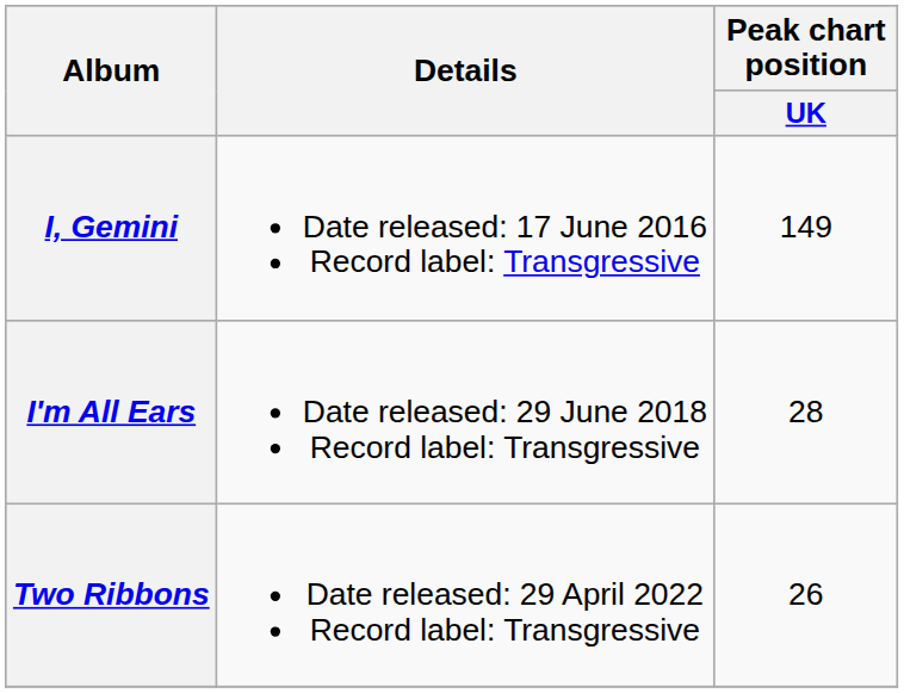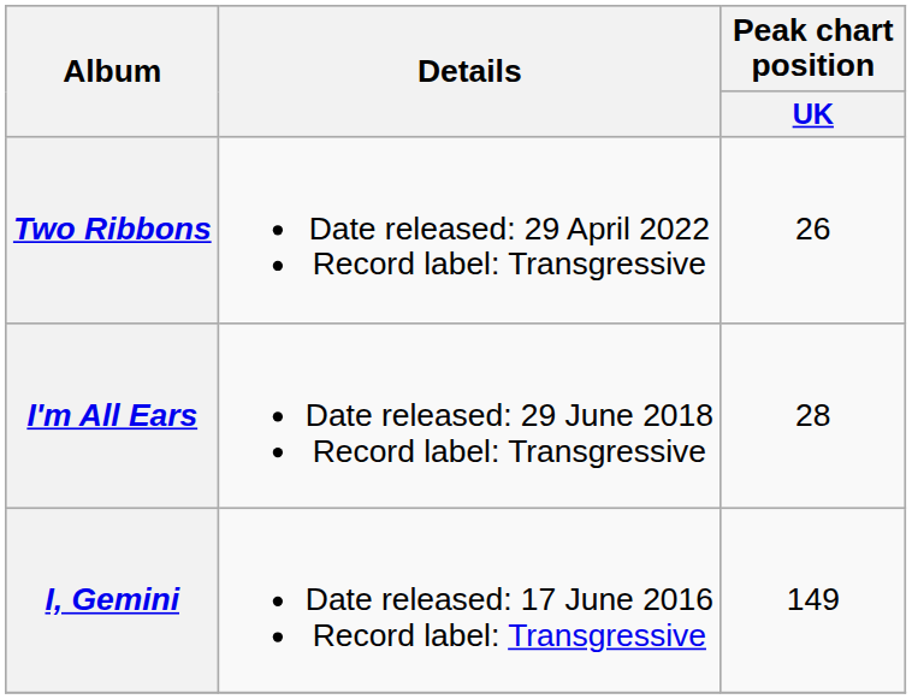rows swapped: I, Gemini <-> Two Ribbons
